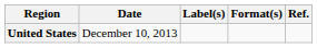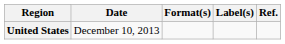columns swapped: Label(s) <-> Format(s)
